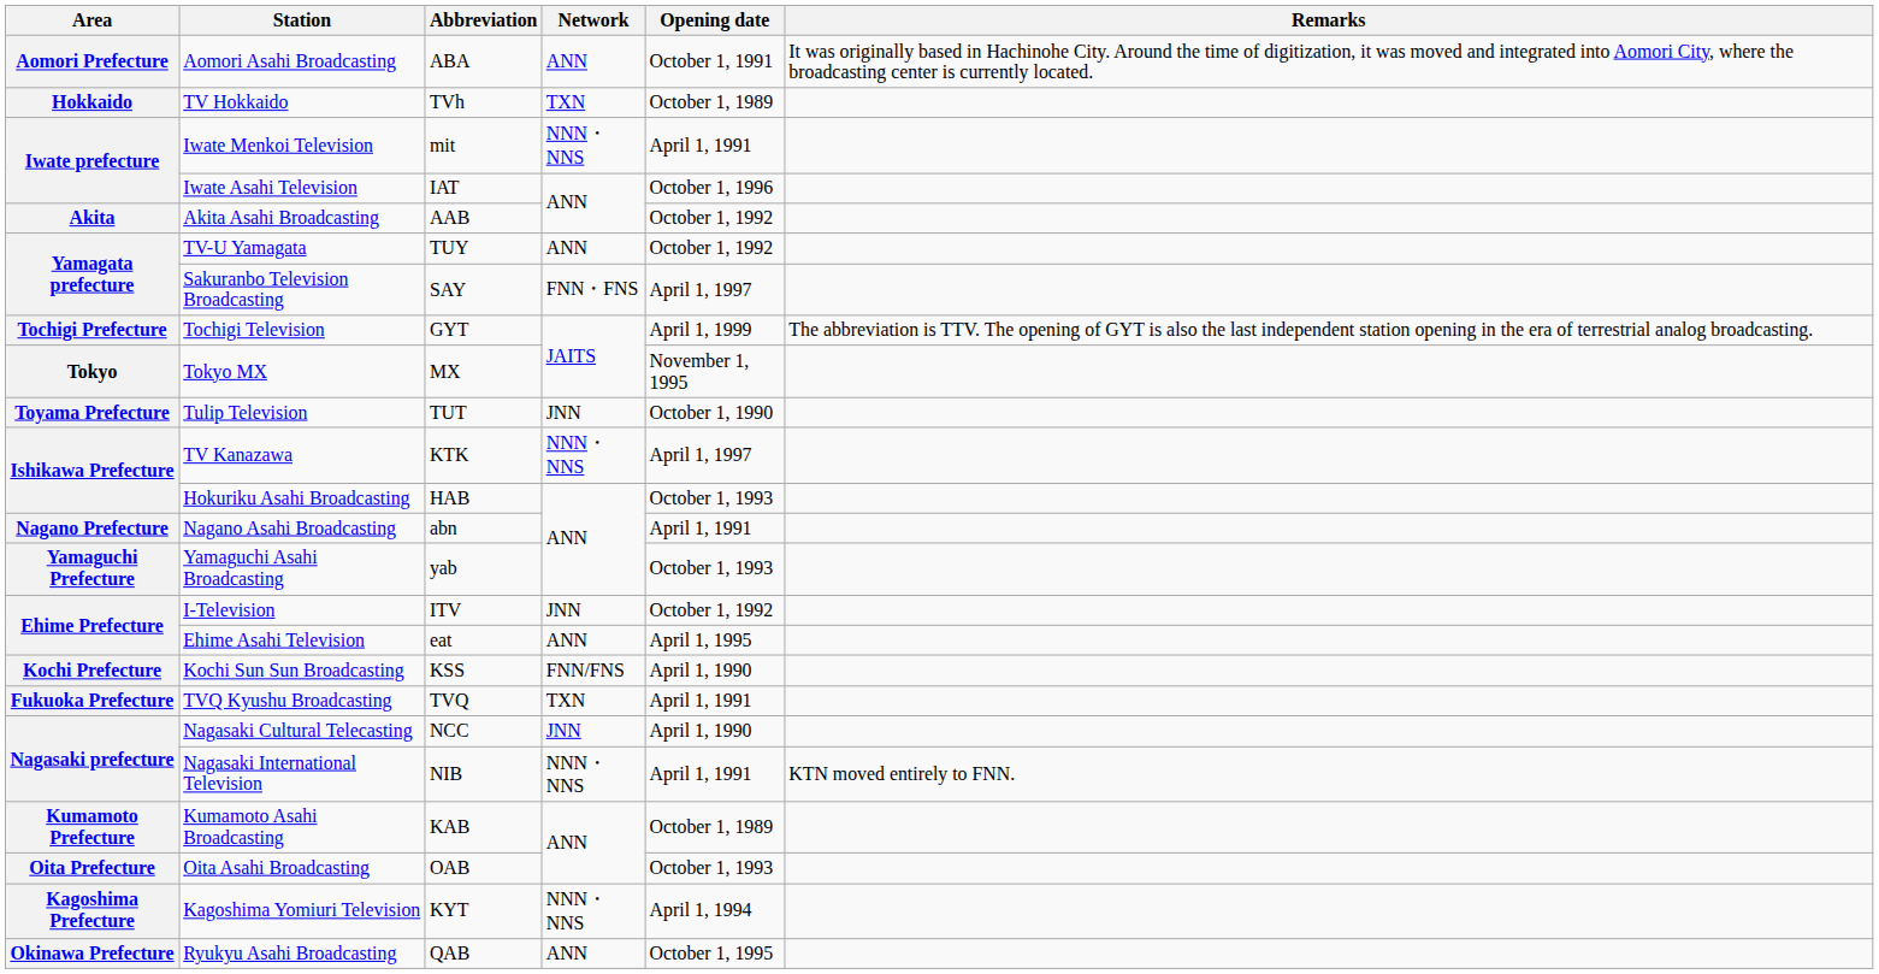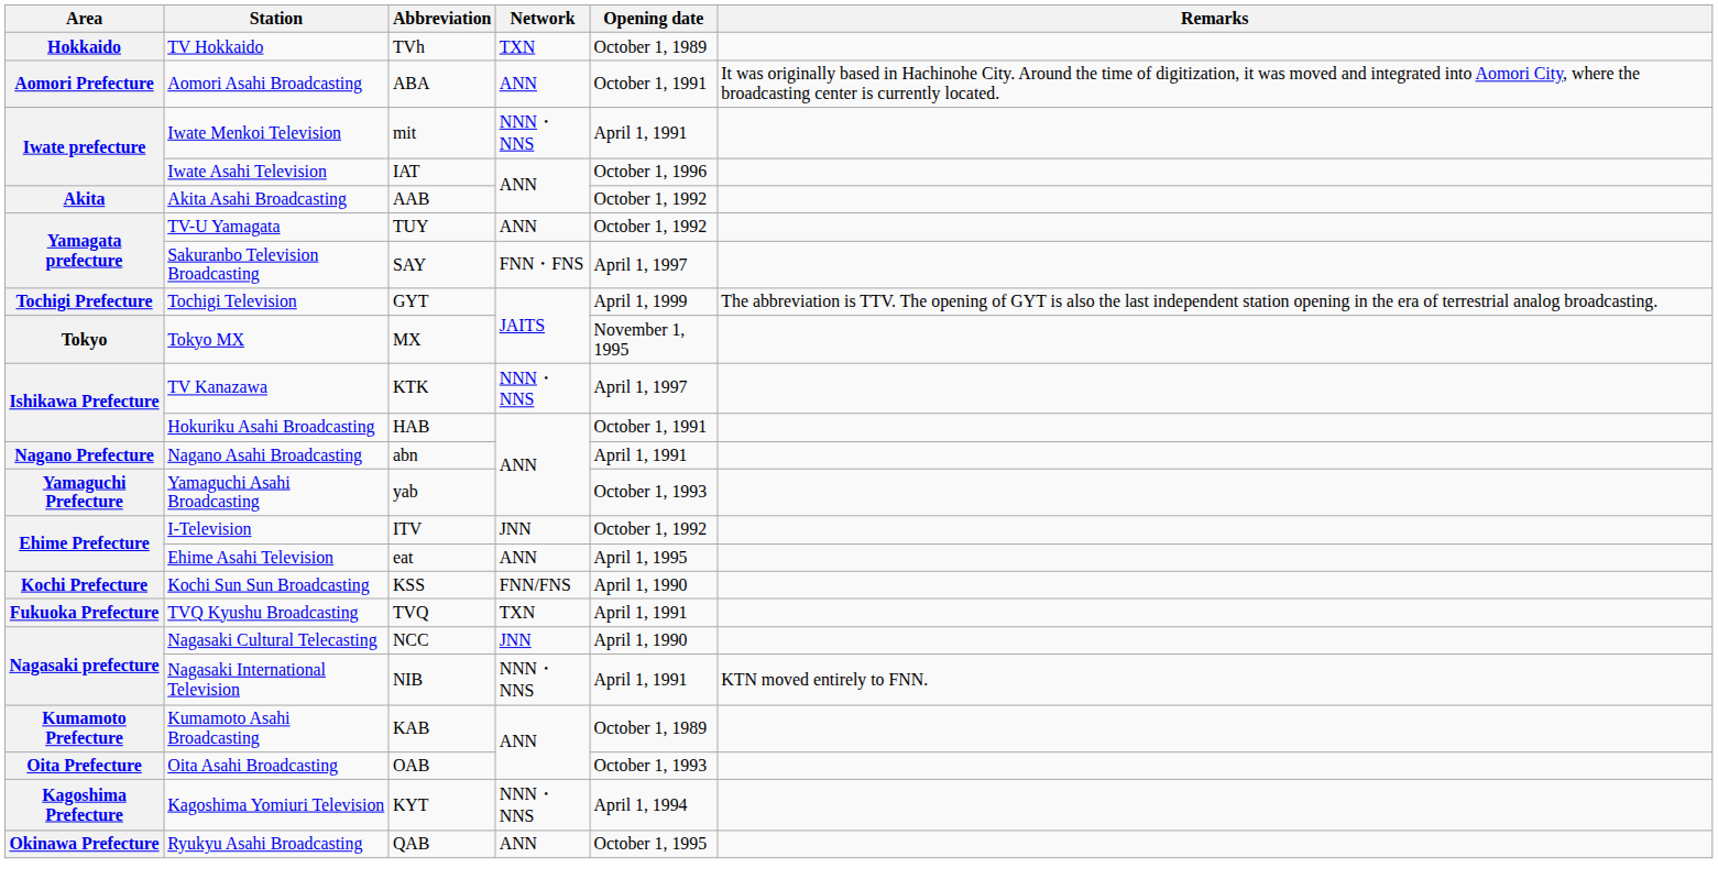rows swapped: TV Hokkaido <-> Aomori Asahi Broadcasting
- row: Toyama Prefecture | Tulip Television | TUT | JNN | October 1, 1990
Hokuriku Asahi Broadcasting | Opening date: October 1, 1993 -> October 1, 1991
